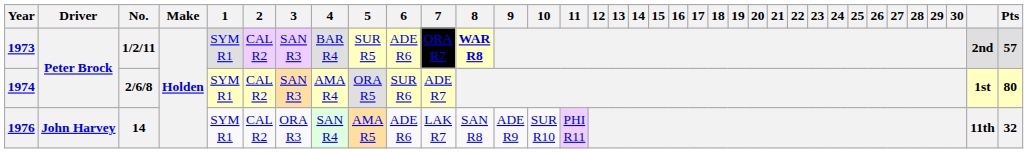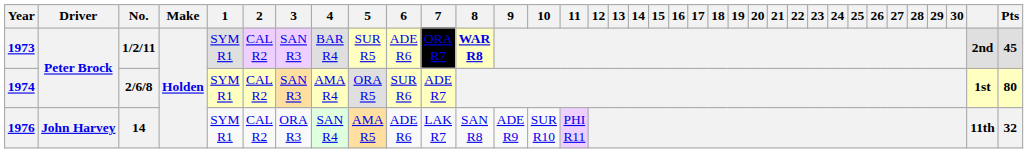1973 | Pts: 57 -> 45
